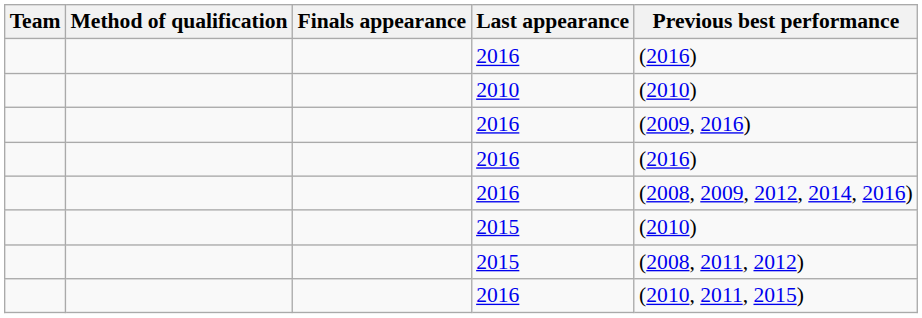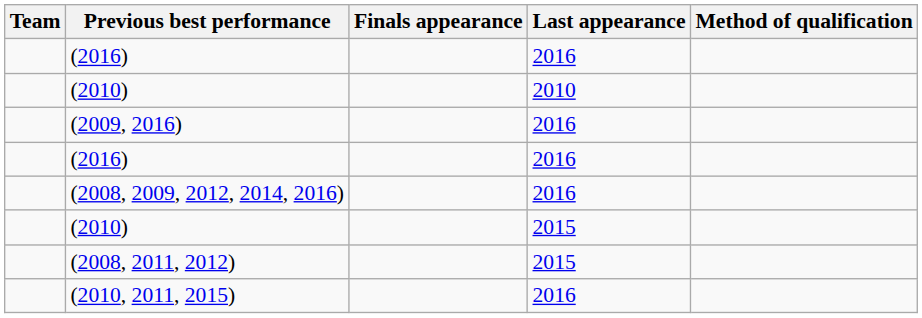columns swapped: Method of qualification <-> Previous best performance
